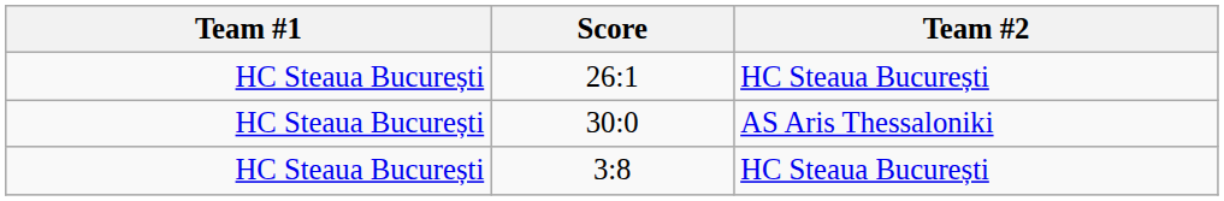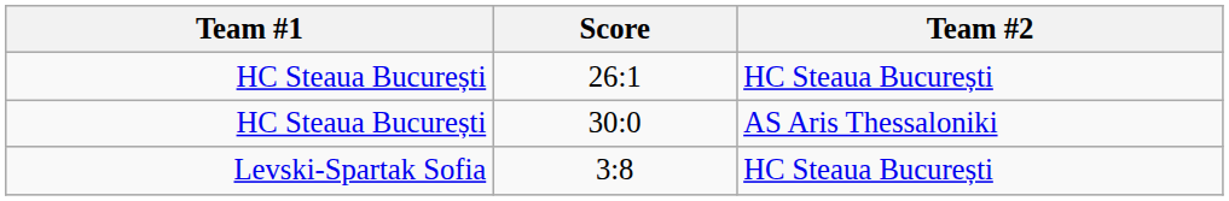3:8 | Team #1: HC Steaua București -> Levski-Spartak Sofia
